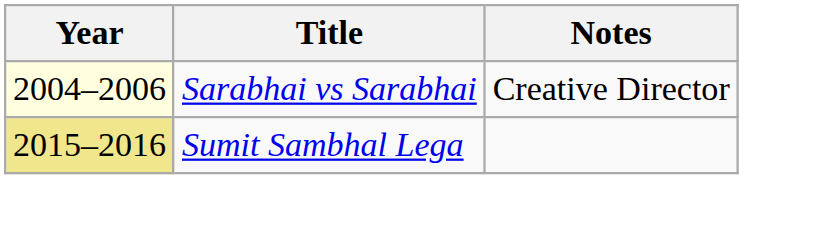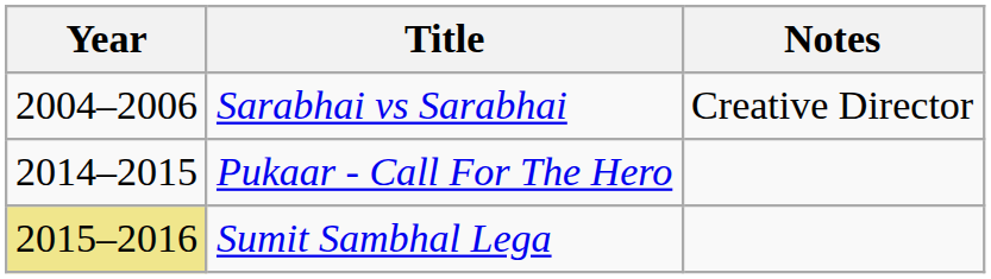Sarabhai vs Sarabhai | Year: lightyellow background -> no background
+ row: 2014–2015 | Pukaar - Call For The Hero
